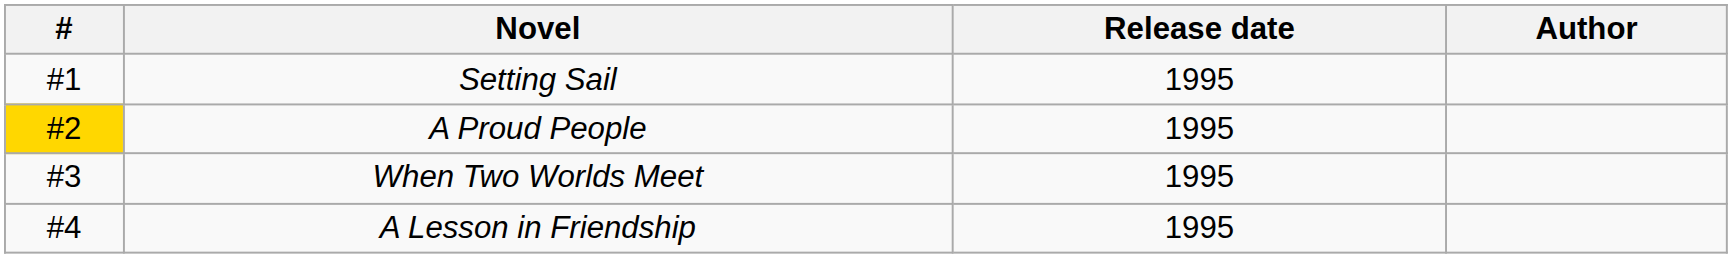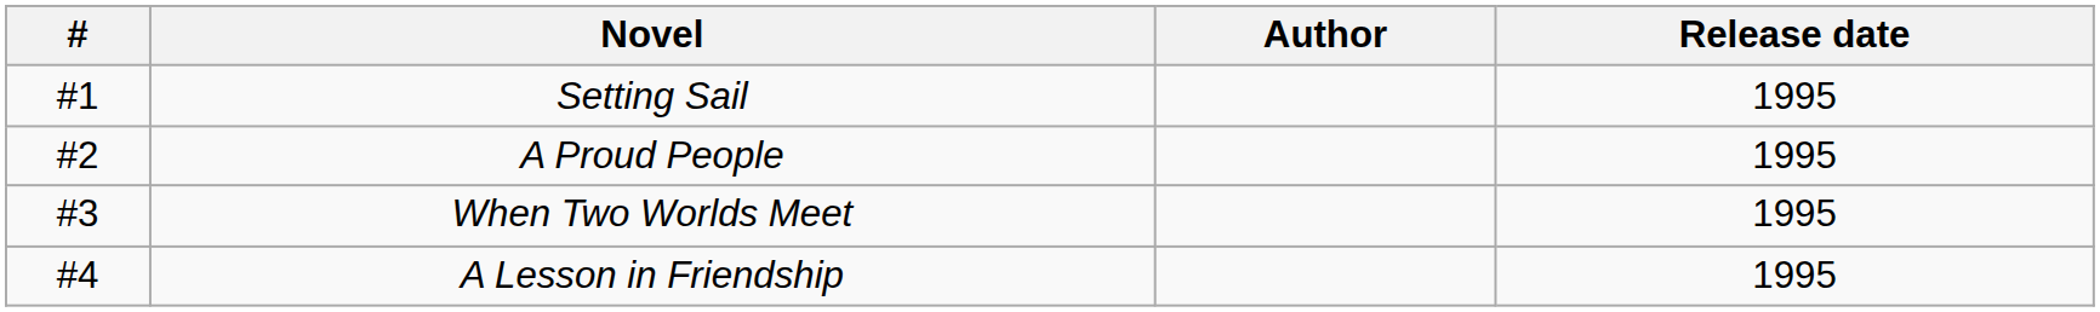columns swapped: Author <-> Release date
A Proud People | #: gold background -> no background
